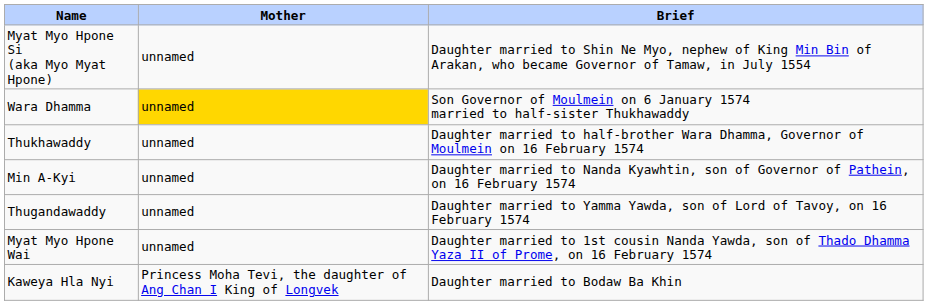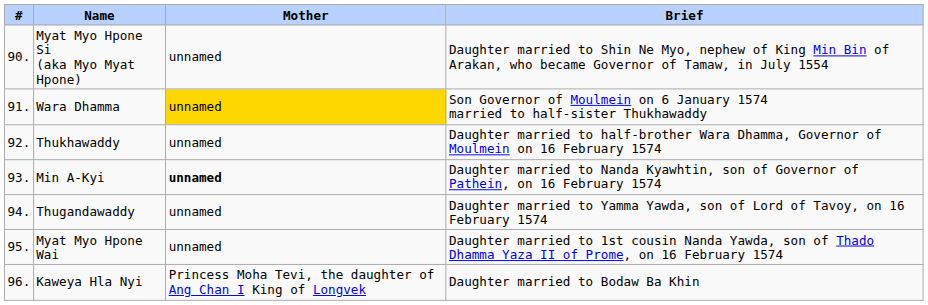+ column: # | 90. | 91. | 92. | 93. | 94. | 95. | 96.
Min A-Kyi | Mother: normal -> bold
